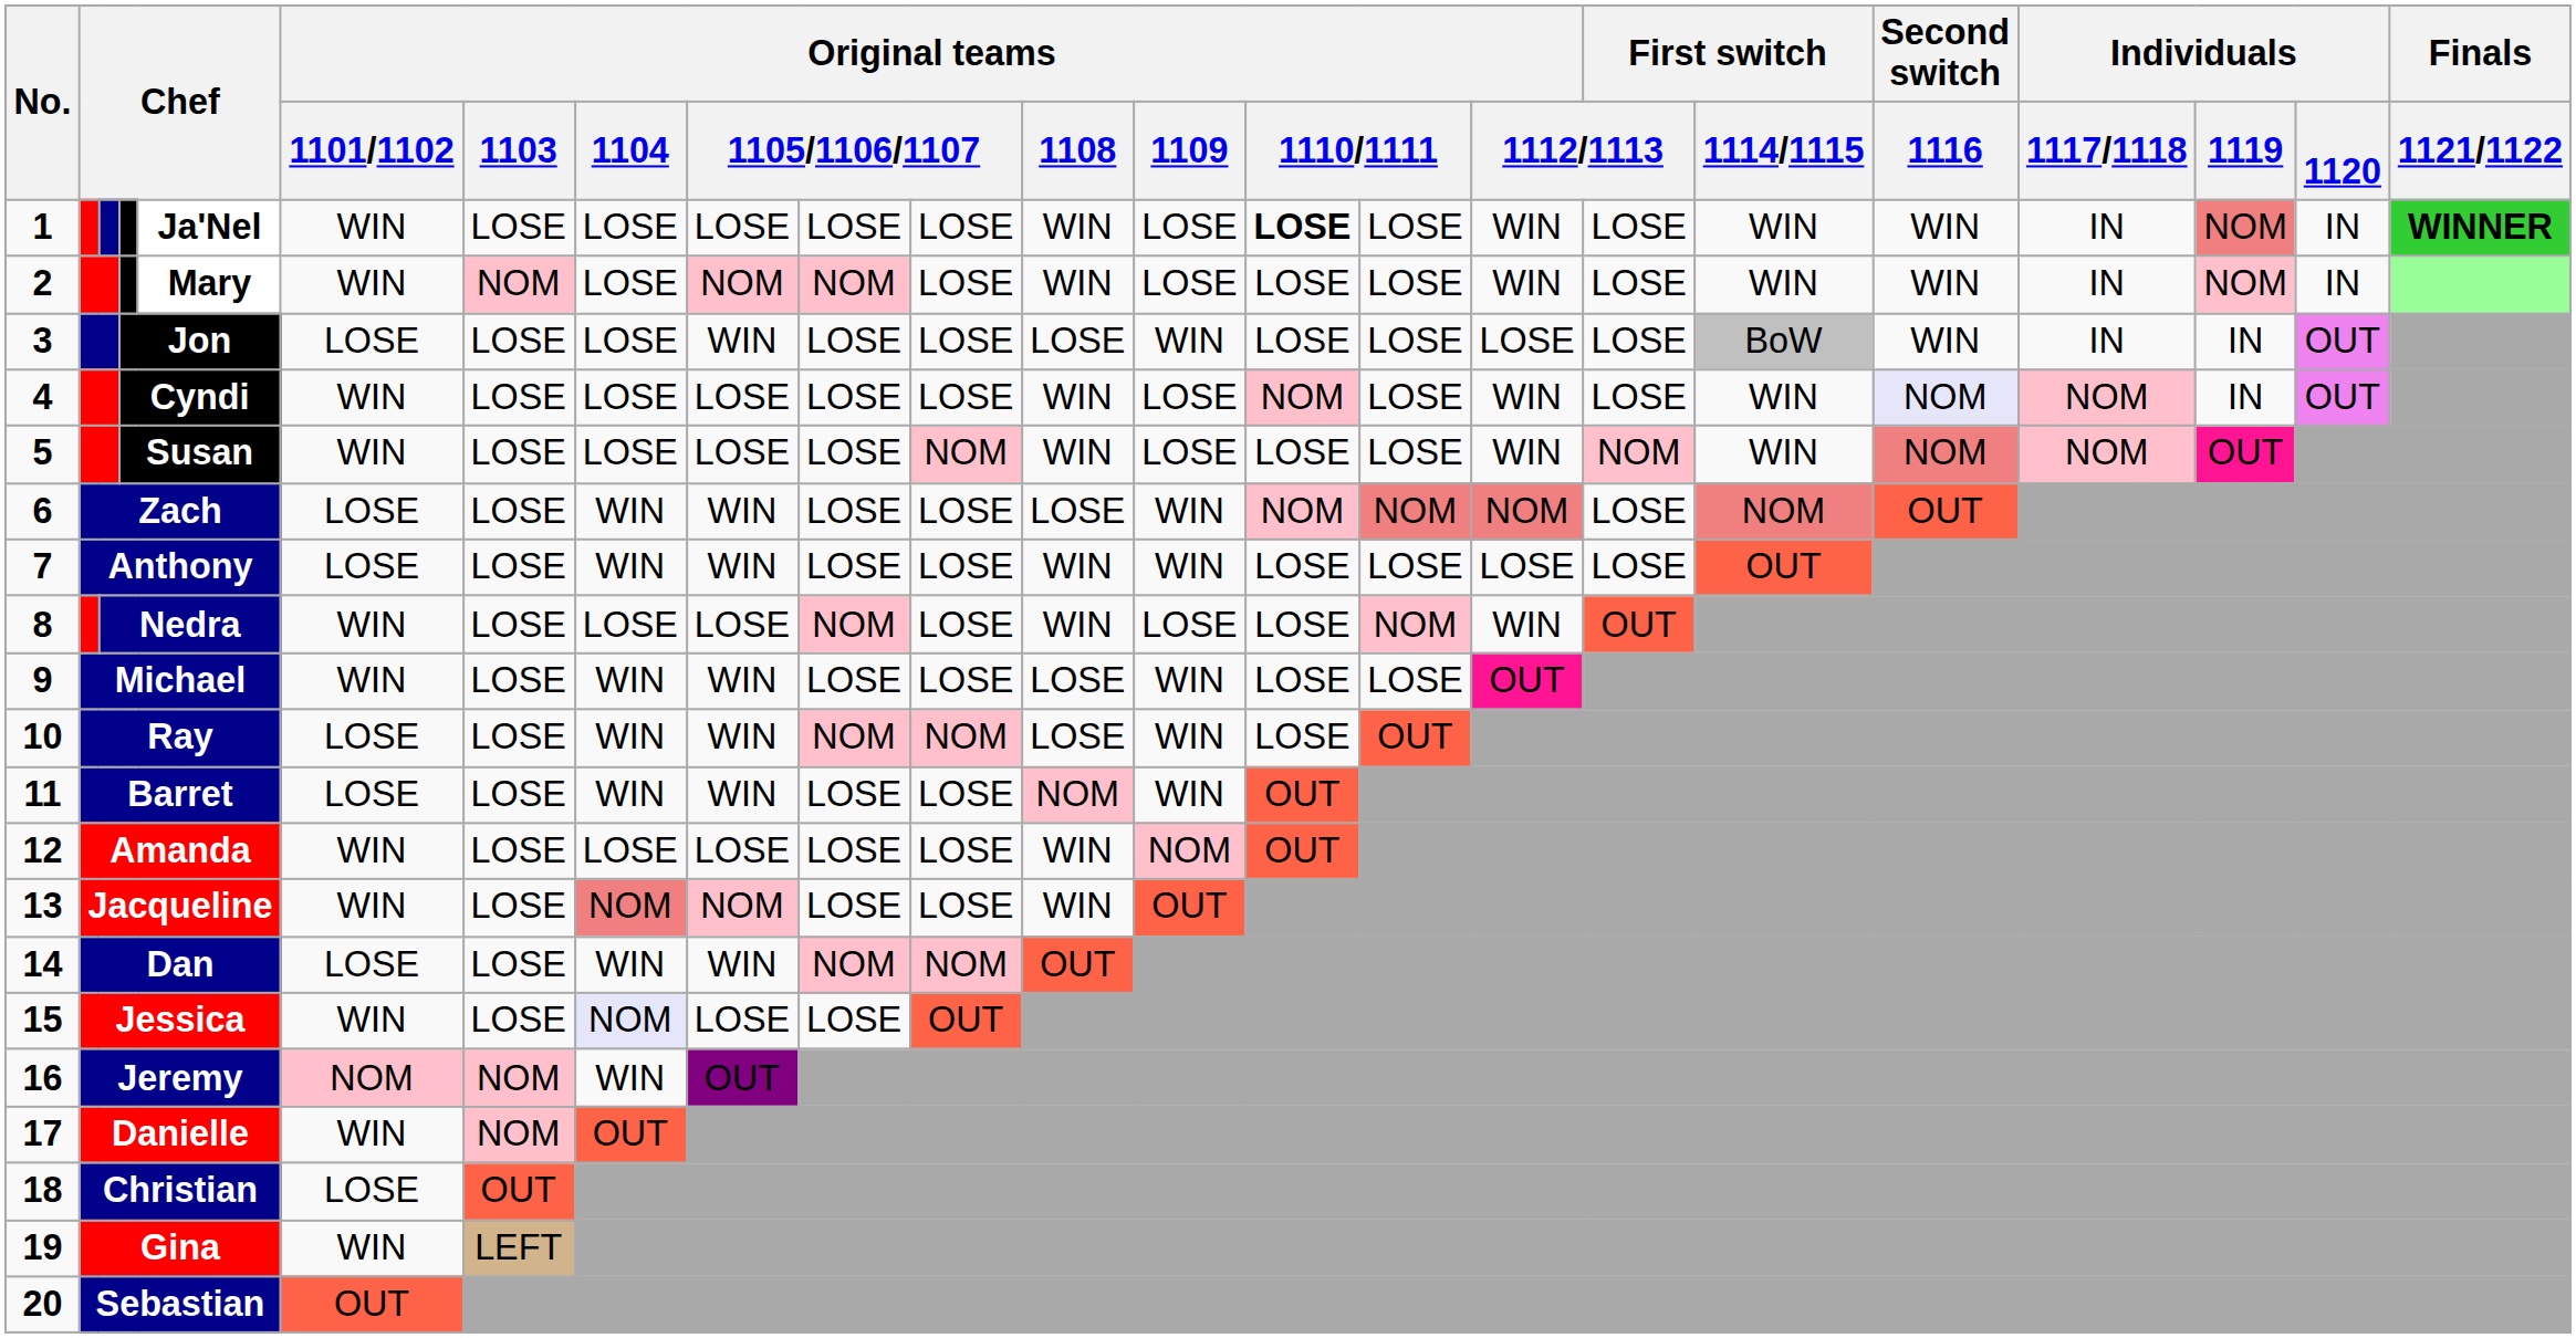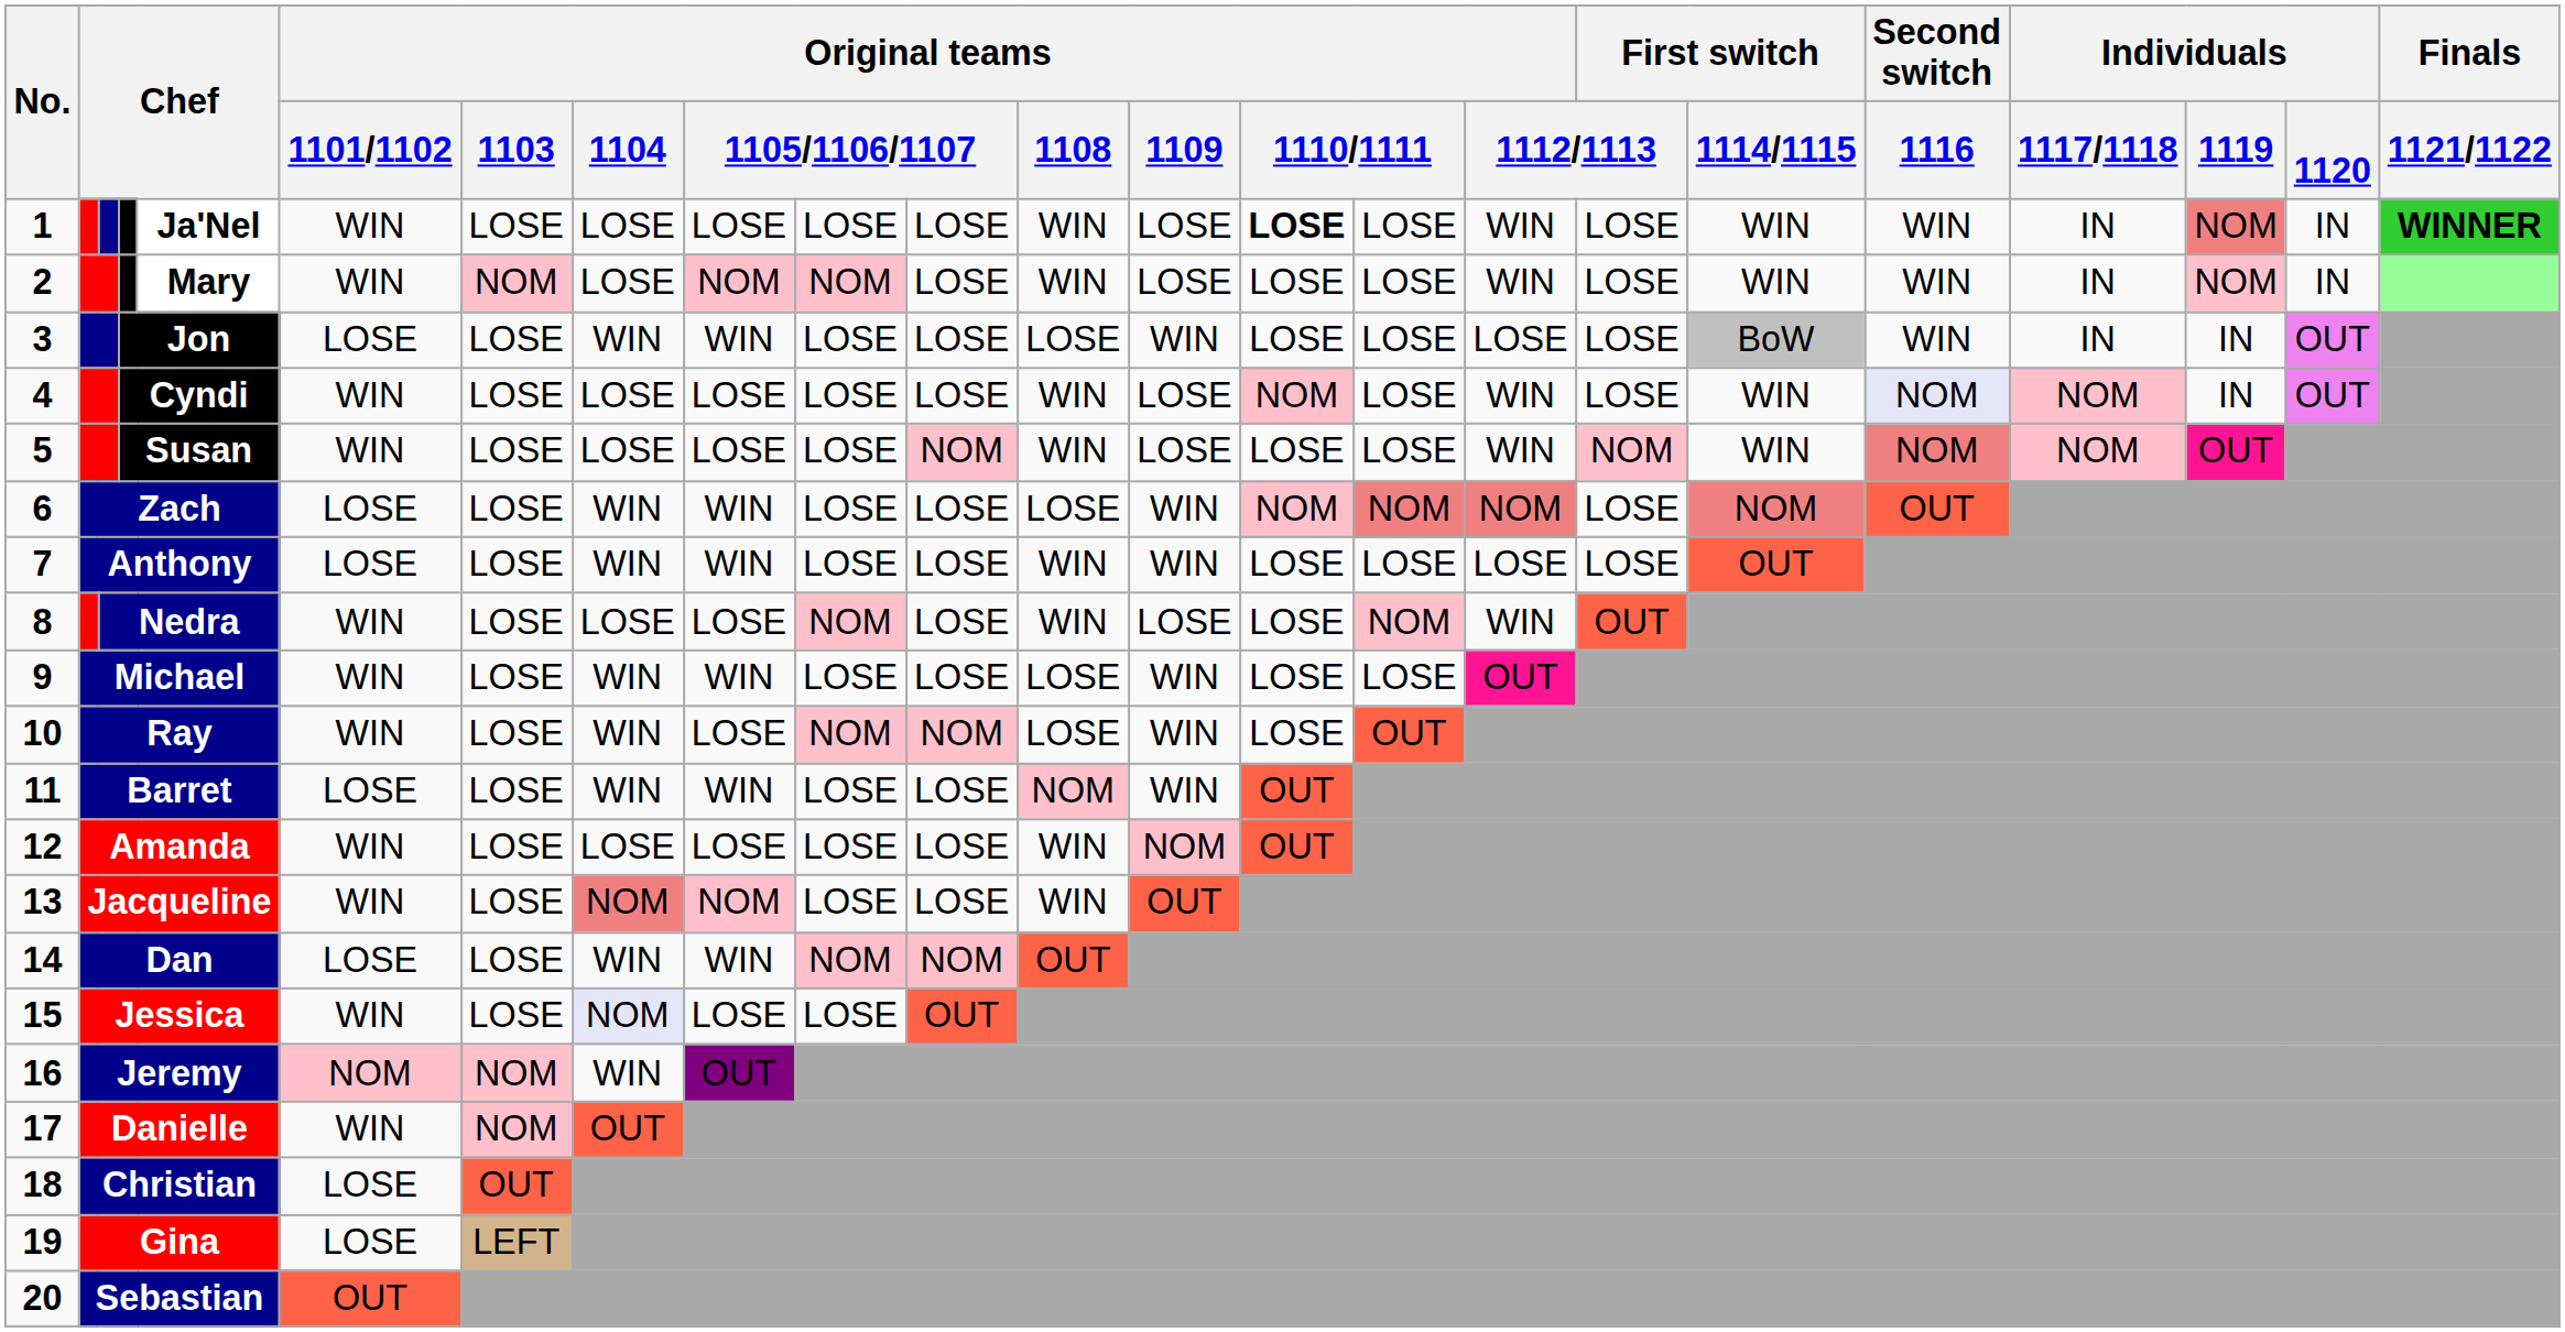3 | Original teams / 1104: LOSE -> WIN
10 | Original teams / 1101/1102: LOSE -> WIN
10 | column 10: WIN -> LOSE
19 | Original teams / 1101/1102: WIN -> LOSE
